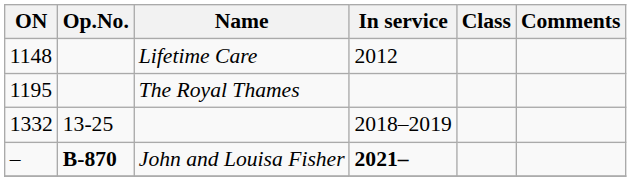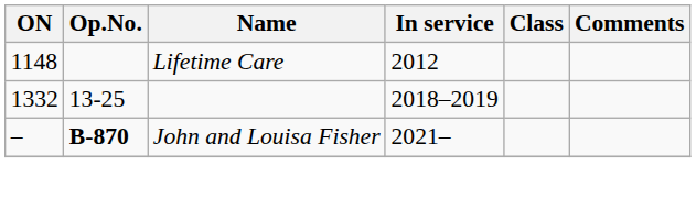- row: 1195 | The Royal Thames
John and Louisa Fisher | In service: bold -> normal
